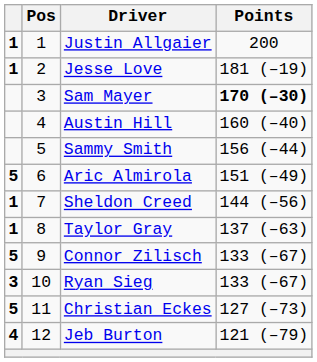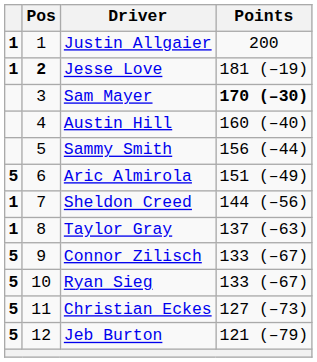Jesse Love | Pos: normal -> bold
Ryan Sieg | column 1: 3 -> 5
Jeb Burton | column 1: 4 -> 5
